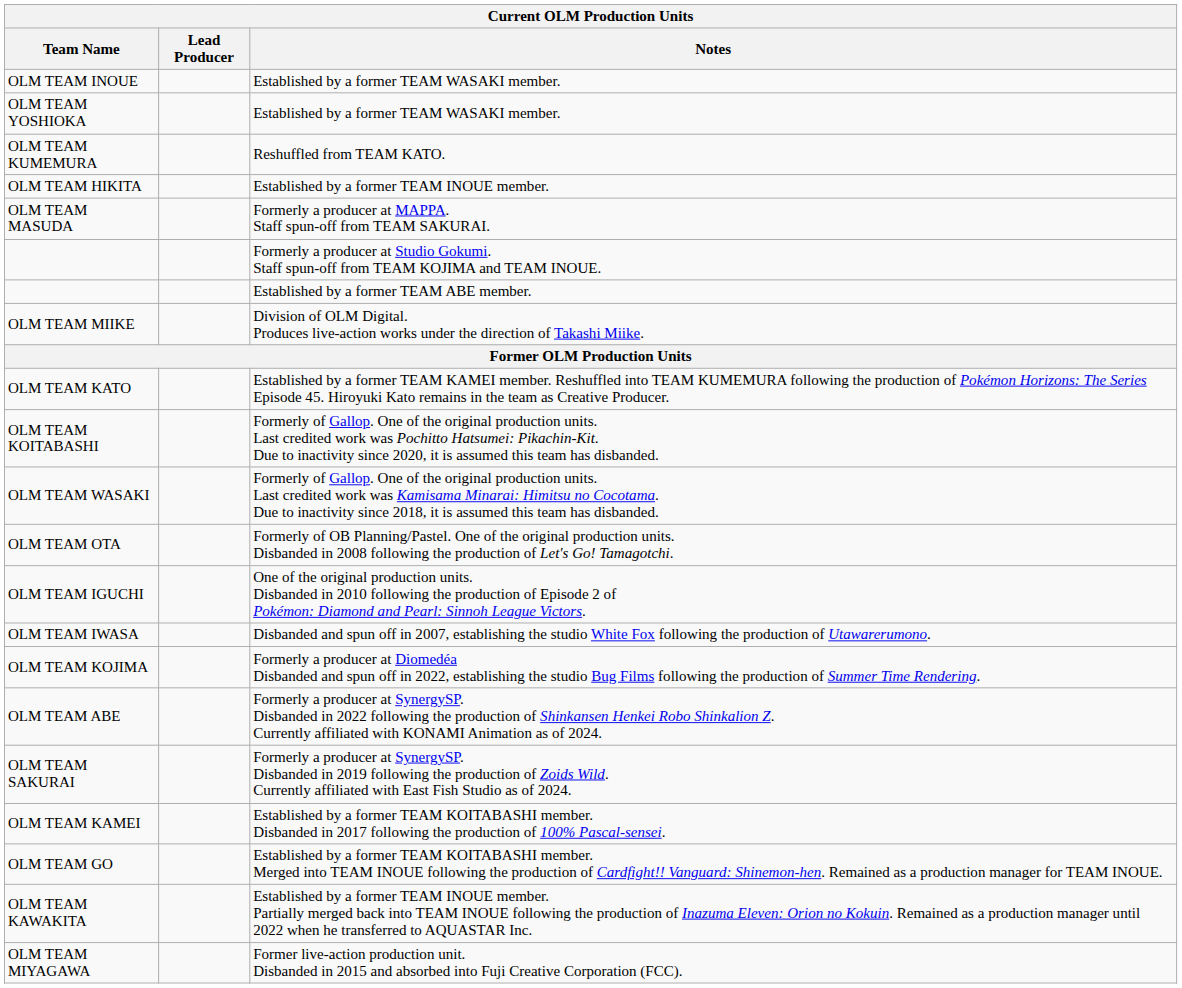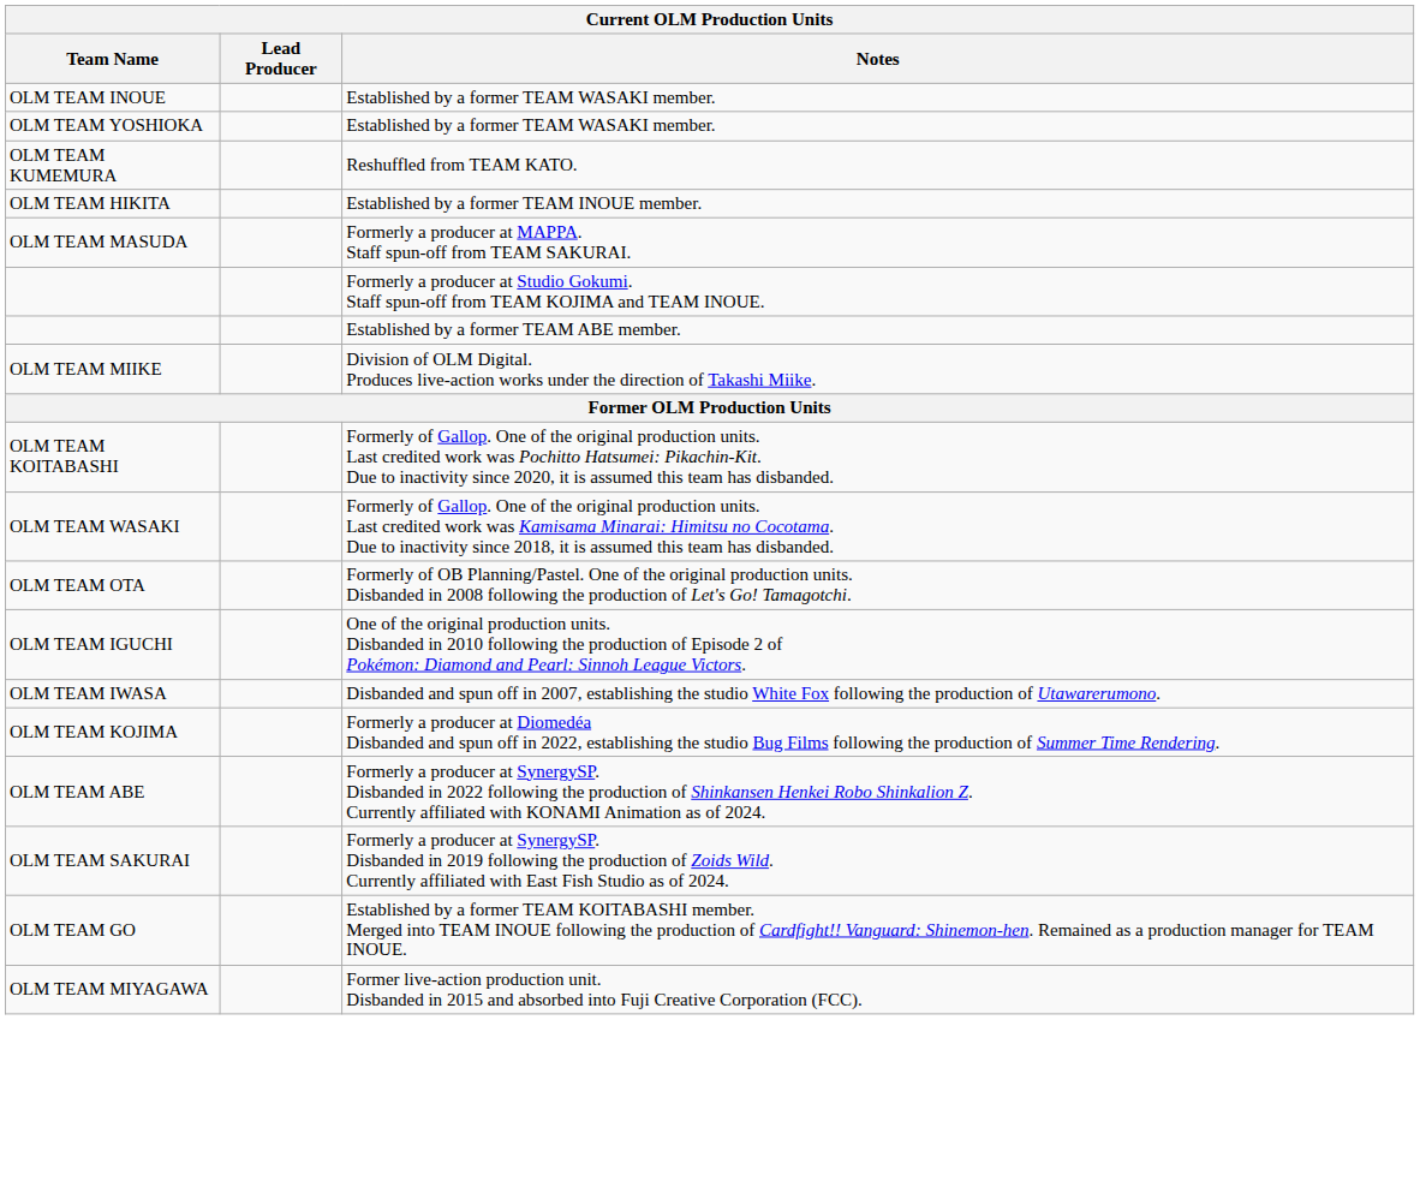- row: OLM TEAM KATO | Established by a former TEAM KAMEI member. Reshuffled into TEAM KUMEMURA following the production of Pokémon Horizons: The Series Episode 45. Hiroyuki Kato remains in the team as Creative Producer.
- row: OLM TEAM KAMEI | Established by a former TEAM KOITABASHI member. Disbanded in 2017 following the production of 100% Pascal-sensei.
- row: OLM TEAM KAWAKITA | Established by a former TEAM INOUE member. Partially merged back into TEAM INOUE following the production of Inazuma Eleven: Orion no Kokuin. Remained as a production manager until 2022 when he transferred to AQUASTAR Inc.
